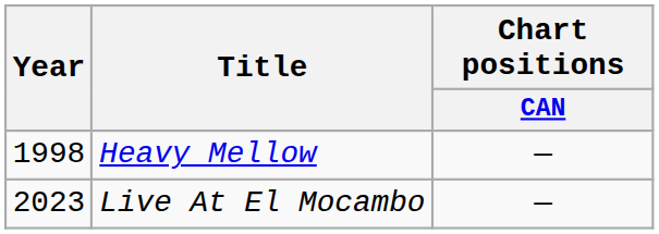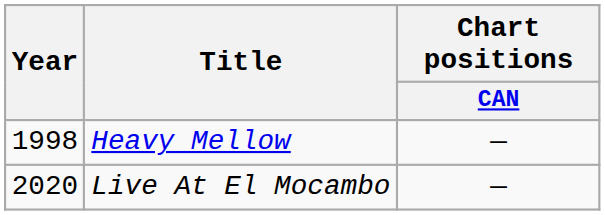Live At El Mocambo | Year: 2023 -> 2020
